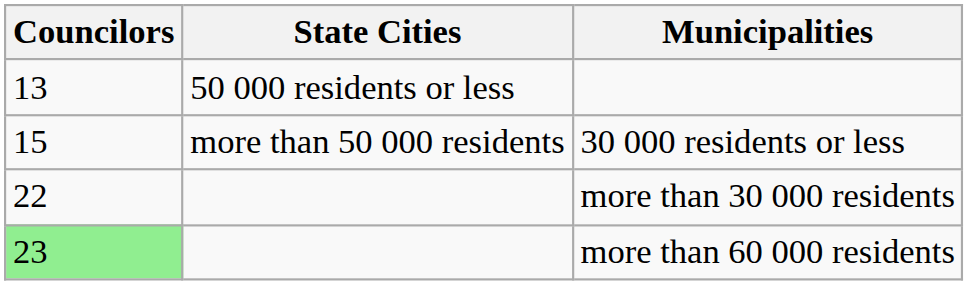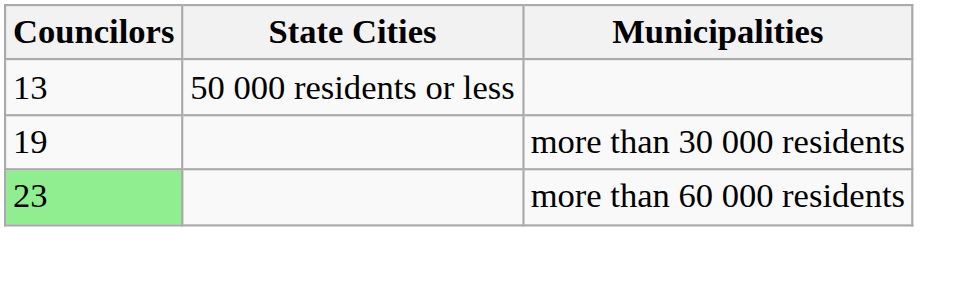- row: 15 | more than 50 000 residents | 30 000 residents or less
more than 30 000 residents | Councilors: 22 -> 19
